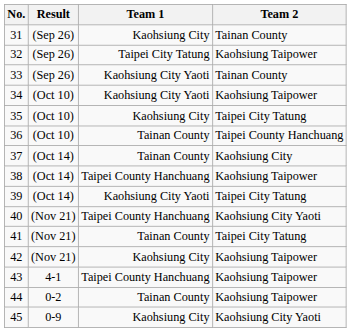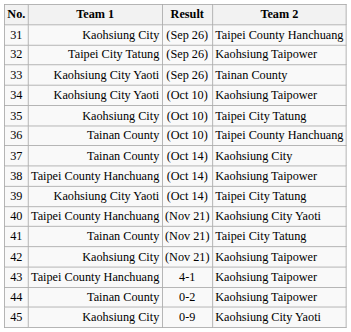columns swapped: Team 1 <-> Result
31 | Team 2: Tainan County -> Taipei County Hanchuang
